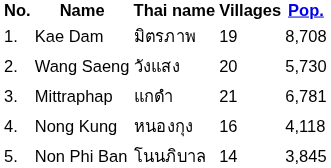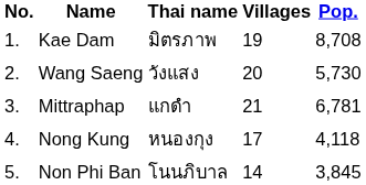Nong Kung | Villages: 16 -> 17
